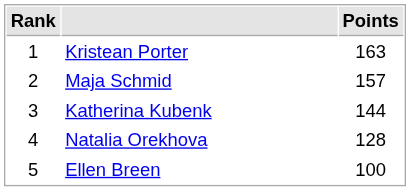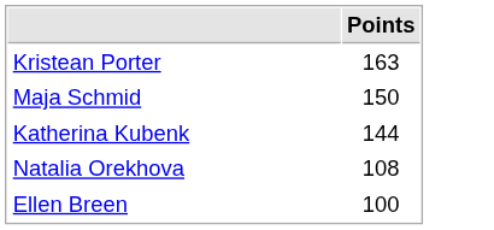- column: Rank | 1 | 2 | 3 | 4 | 5
Maja Schmid | Points: 157 -> 150
Natalia Orekhova | Points: 128 -> 108
